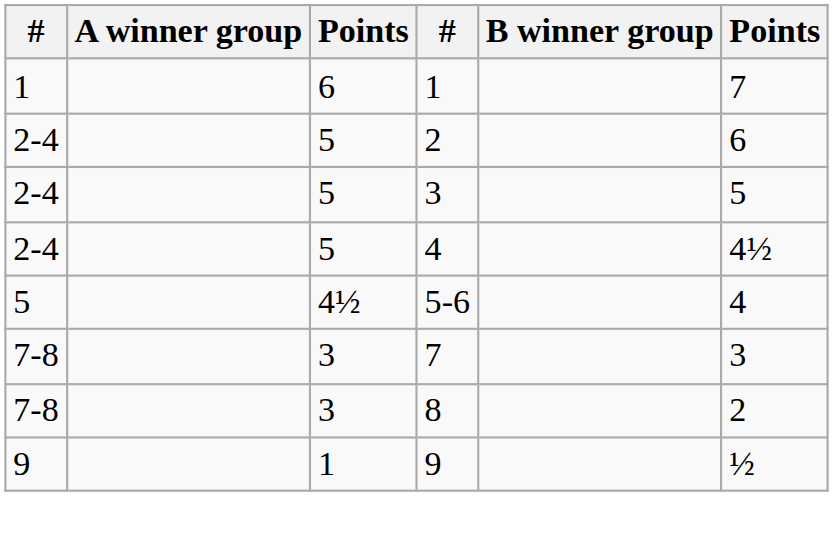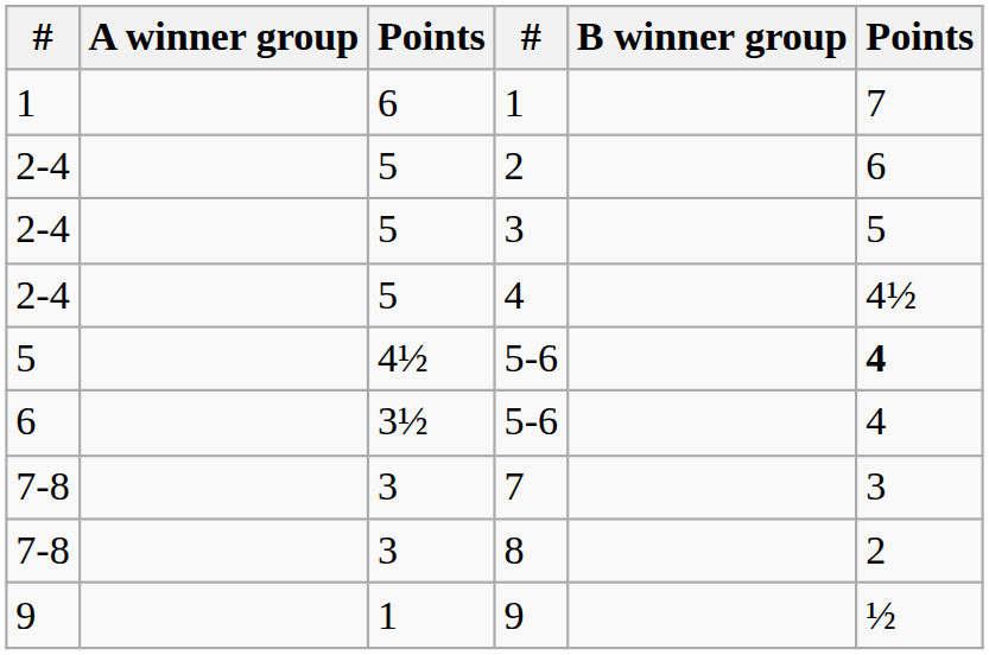5 / 5-6 | column 6: normal -> bold
+ row: 6 | 3½ | 5-6 | 4
